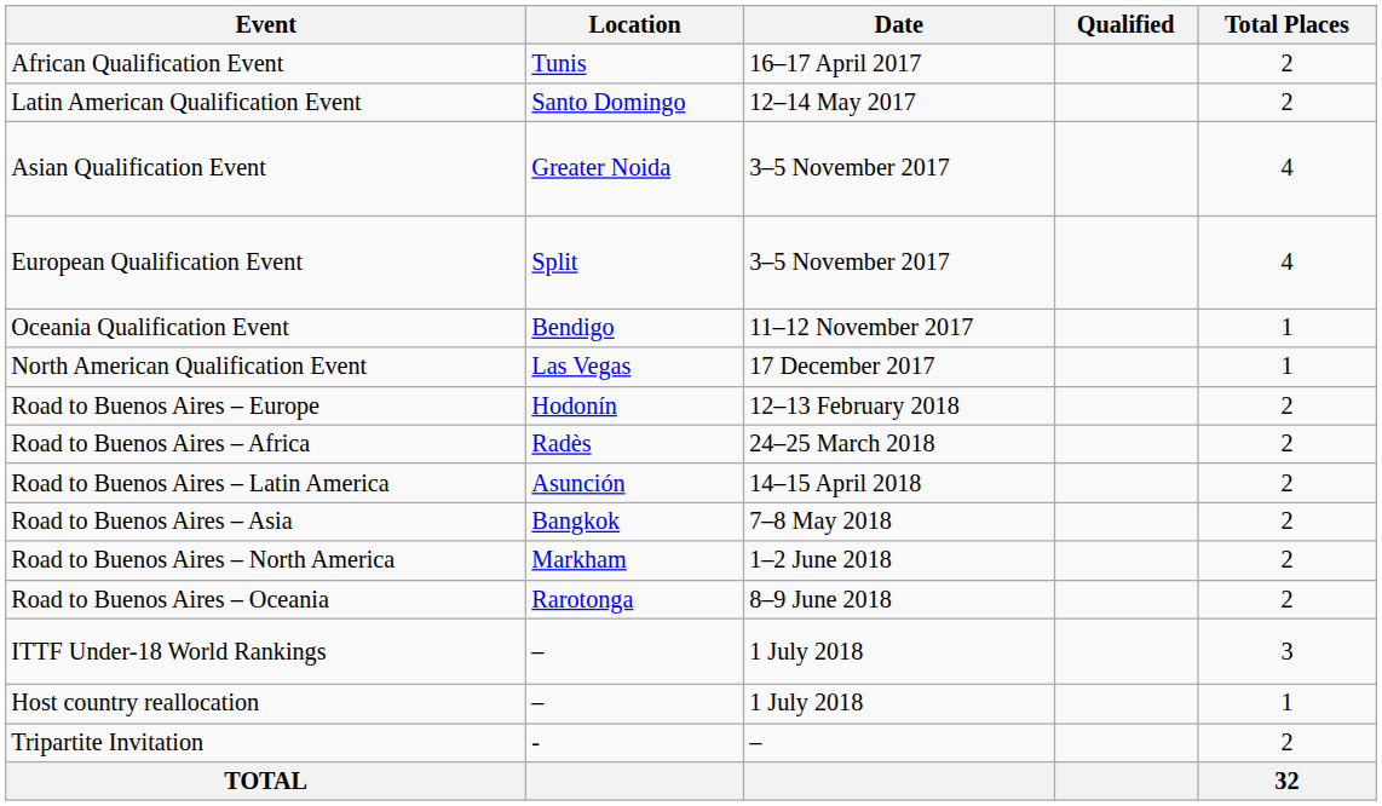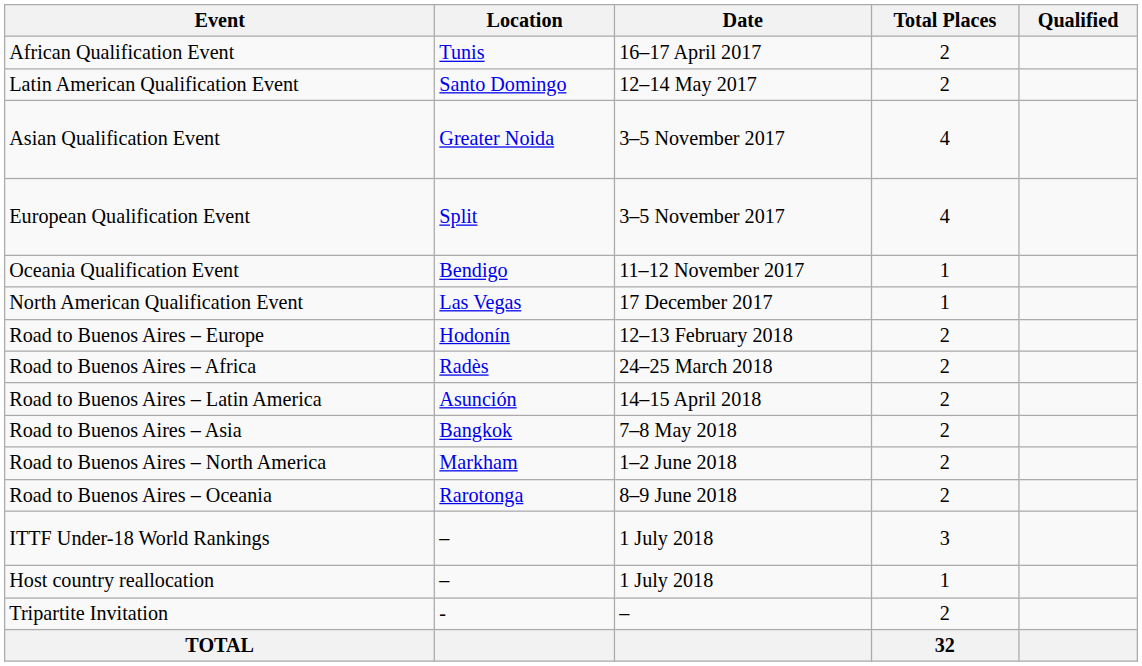columns swapped: Total Places <-> Qualified
